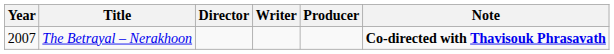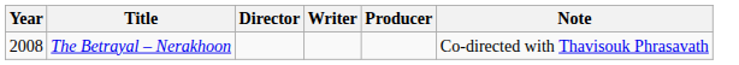The Betrayal – Nerakhoon | Year: 2007 -> 2008
The Betrayal – Nerakhoon | Note: bold -> normal
